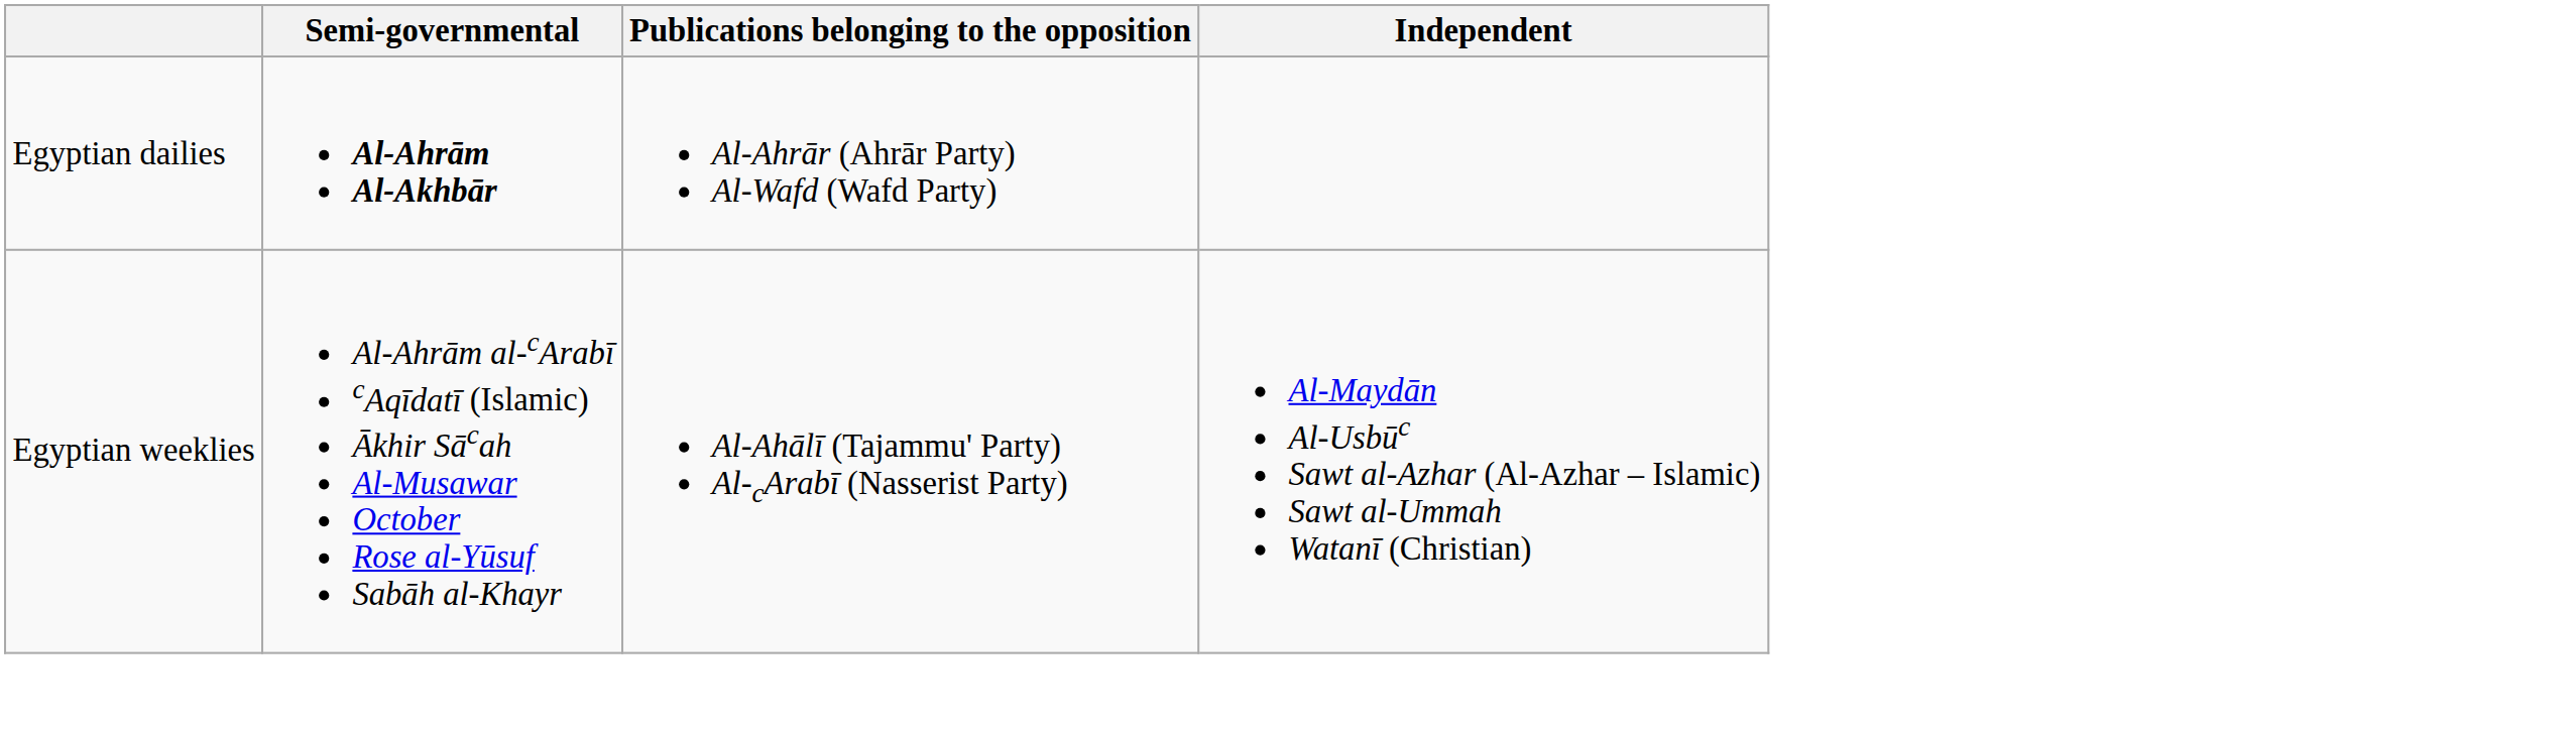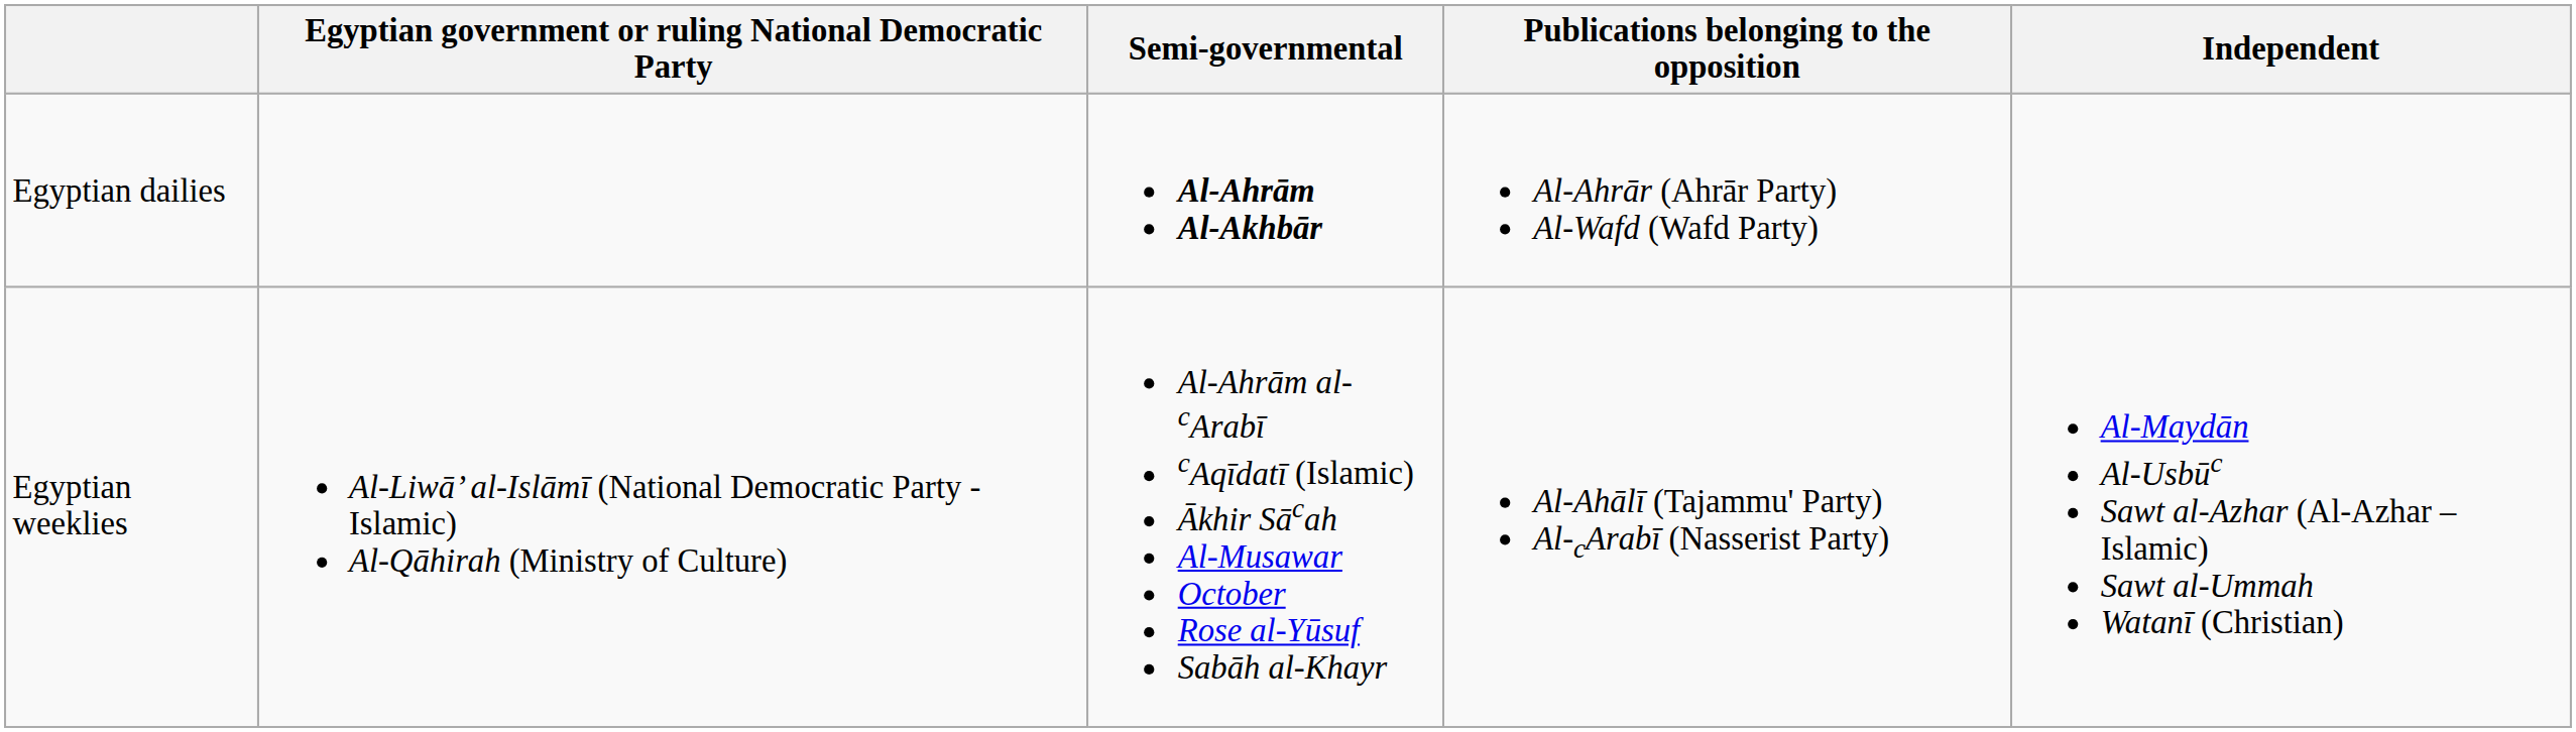+ column: Egyptian government or ruling National Democratic Party | Al-Liwā’ al-Islāmī (National Democratic Party - Islamic) Al-Qāhirah (Ministry of Culture)
